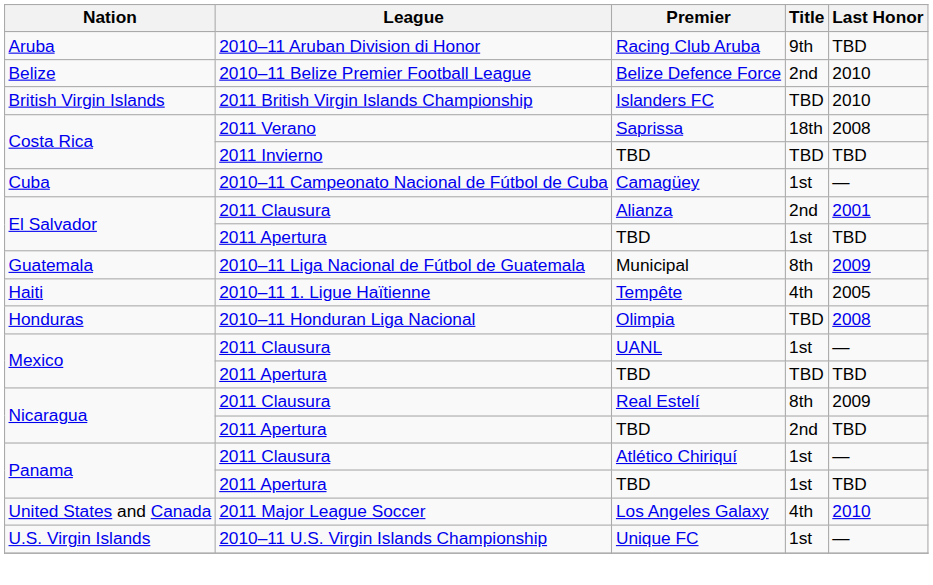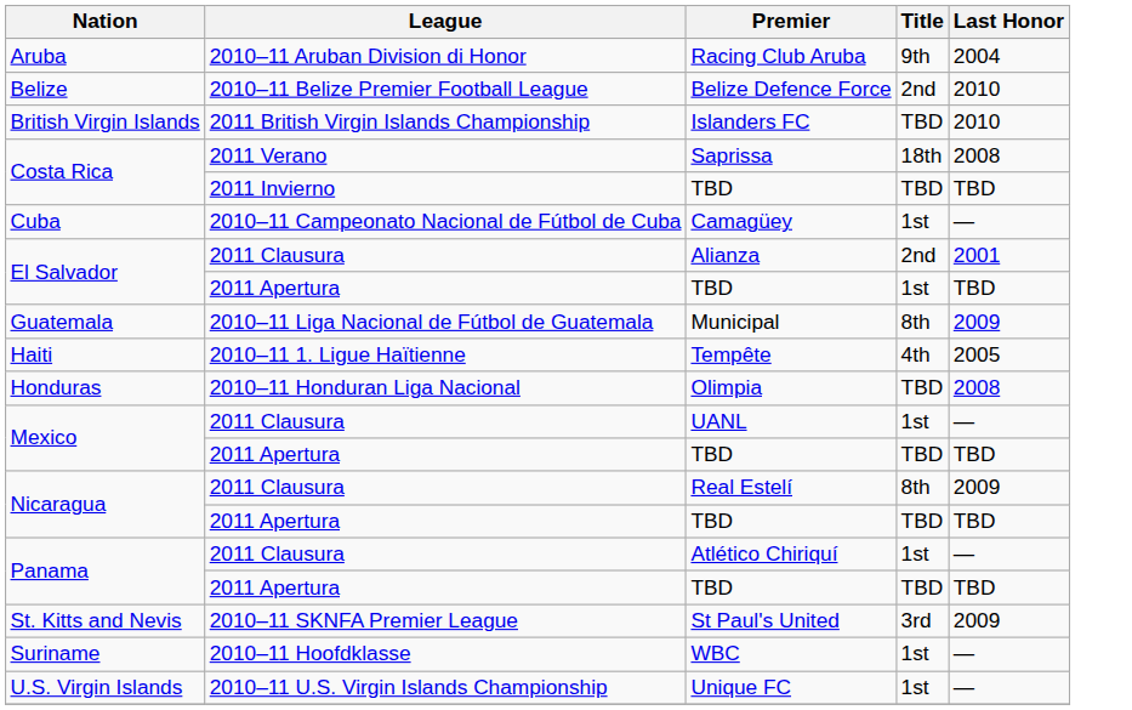Racing Club Aruba | Last Honor: TBD -> 2004
Nicaragua / TBD | Title: 2nd -> TBD
Panama / TBD | Title: 1st -> TBD
+ row: St. Kitts and Nevis | 2010–11 SKNFA Premier League | St Paul's United | 3rd | 2009
+ row: Suriname | 2010–11 Hoofdklasse | WBC | 1st | —
- row: United States and Canada | 2011 Major League Soccer | Los Angeles Galaxy | 4th | 2010
